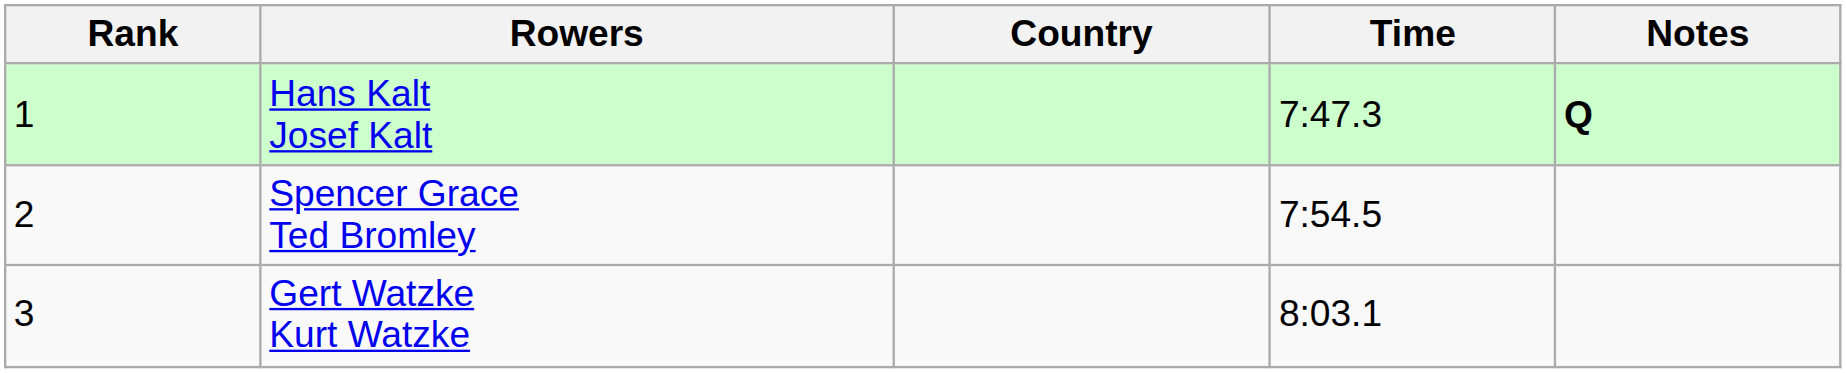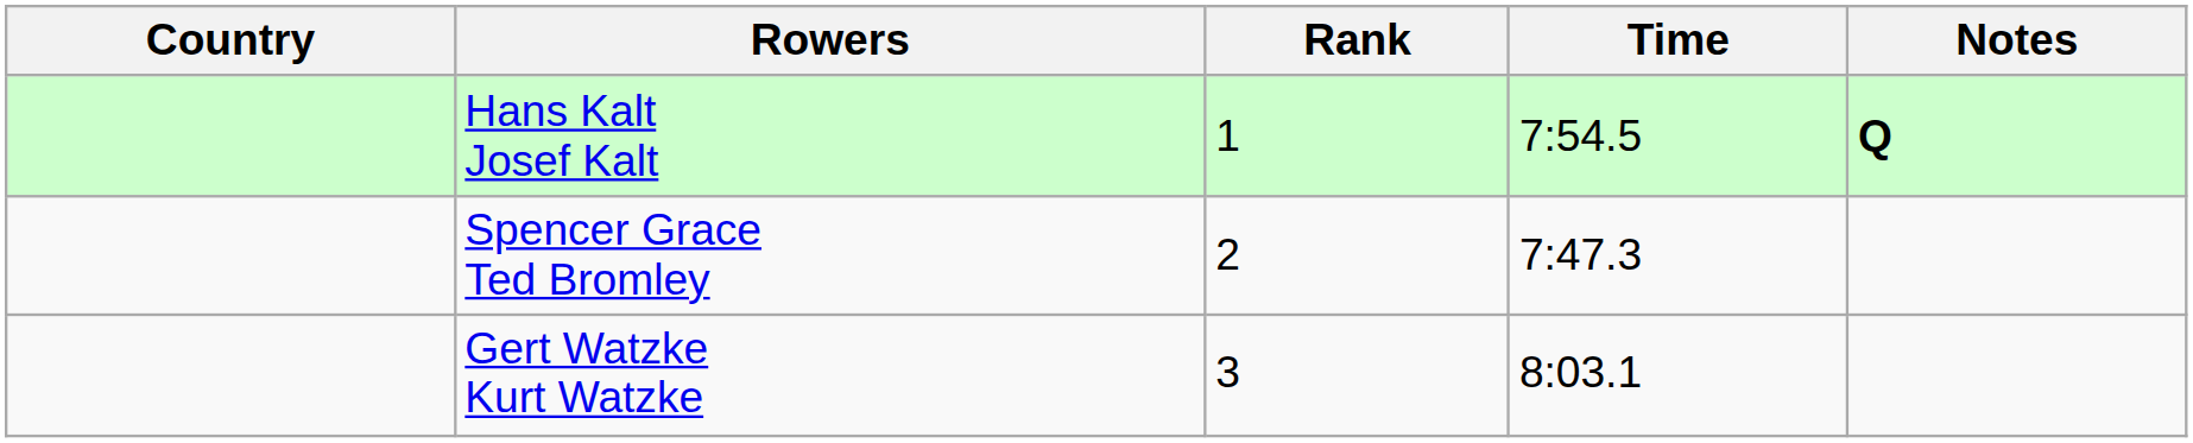columns swapped: Rank <-> Country
Hans Kalt Josef Kalt | Time: 7:47.3 -> 7:54.5
Spencer Grace Ted Bromley | Time: 7:54.5 -> 7:47.3
